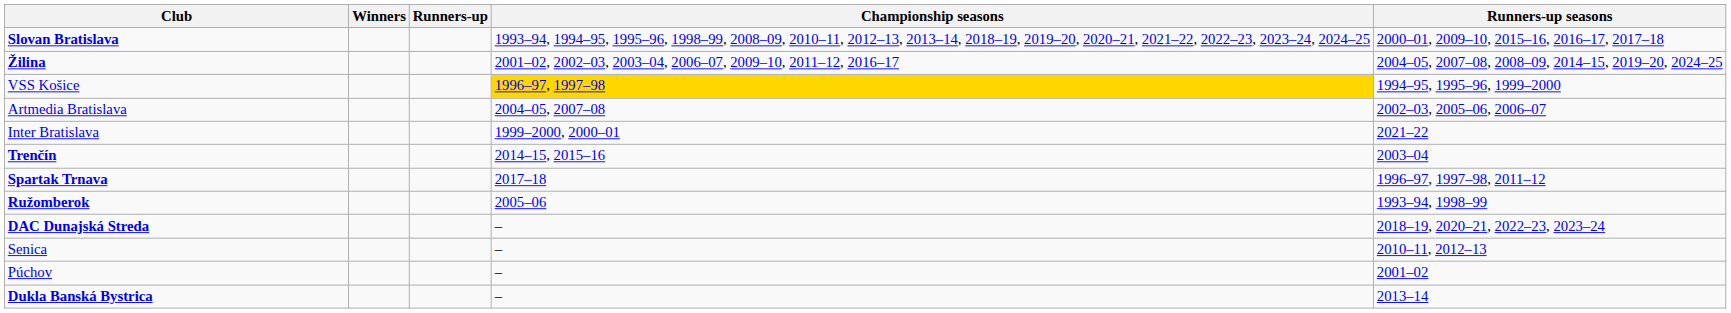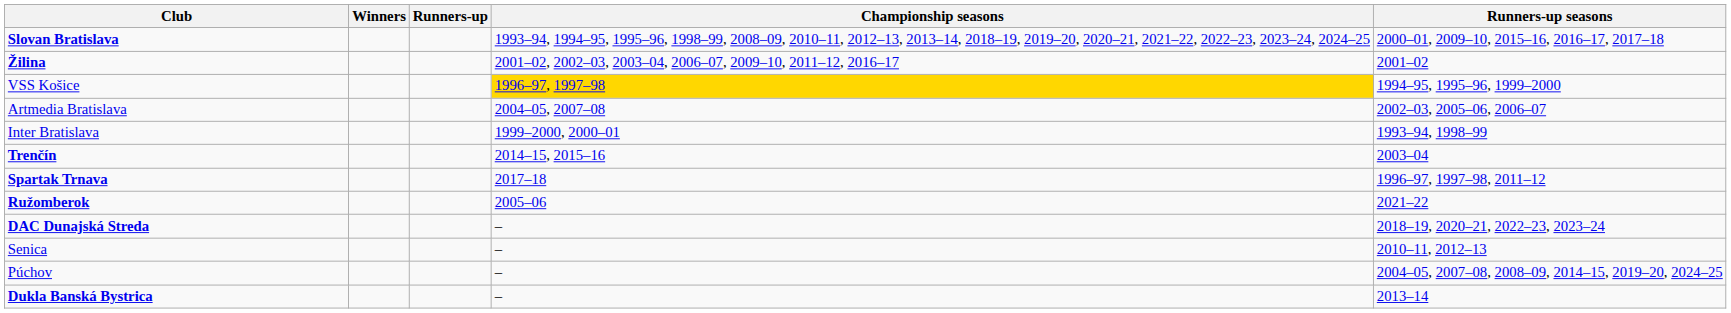Žilina | Runners-up seasons: 2004–05, 2007–08, 2008–09, 2014–15, 2019–20, 2024–25 -> 2001–02
Inter Bratislava | Runners-up seasons: 2021–22 -> 1993–94, 1998–99
Ružomberok | Runners-up seasons: 1993–94, 1998–99 -> 2021–22
Púchov | Runners-up seasons: 2001–02 -> 2004–05, 2007–08, 2008–09, 2014–15, 2019–20, 2024–25
